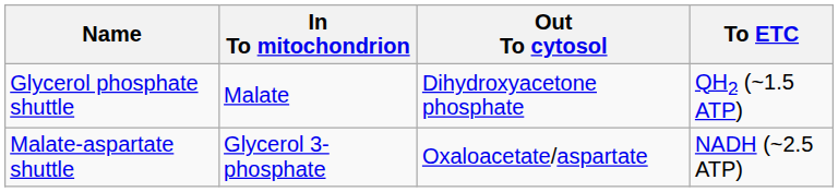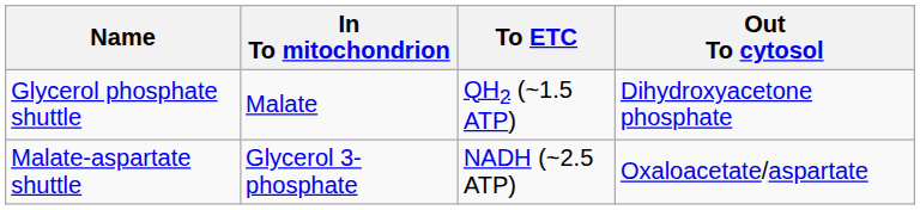columns swapped: To ETC <-> Out To cytosol
